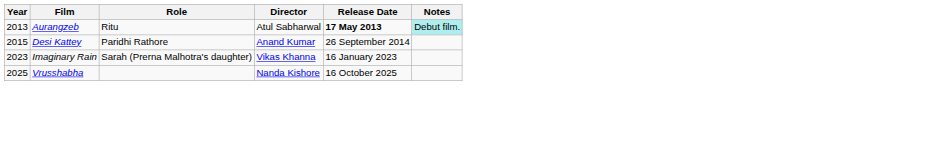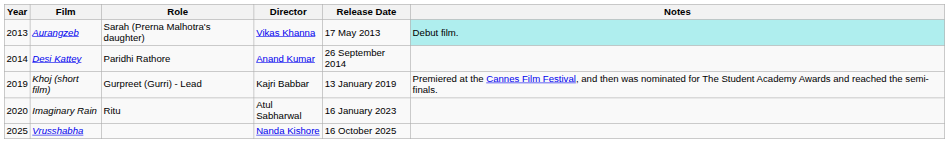Aurangzeb | Role: Ritu -> Sarah (Prerna Malhotra's daughter)
Aurangzeb | Director: Atul Sabharwal -> Vikas Khanna
Aurangzeb | Release Date: bold -> normal
Desi Kattey | Year: 2015 -> 2014
+ row: 2019 | Khoj (short film) | Gurpreet (Gurri) - Lead | Kajri Babbar | 13 January 2019 | Premiered at the Cannes Film Festival, and then was nominated for The Student Academy Awards and reached the semi-finals.
Imaginary Rain | Year: 2023 -> 2020
Imaginary Rain | Role: Sarah (Prerna Malhotra's daughter) -> Ritu
Imaginary Rain | Director: Vikas Khanna -> Atul Sabharwal
